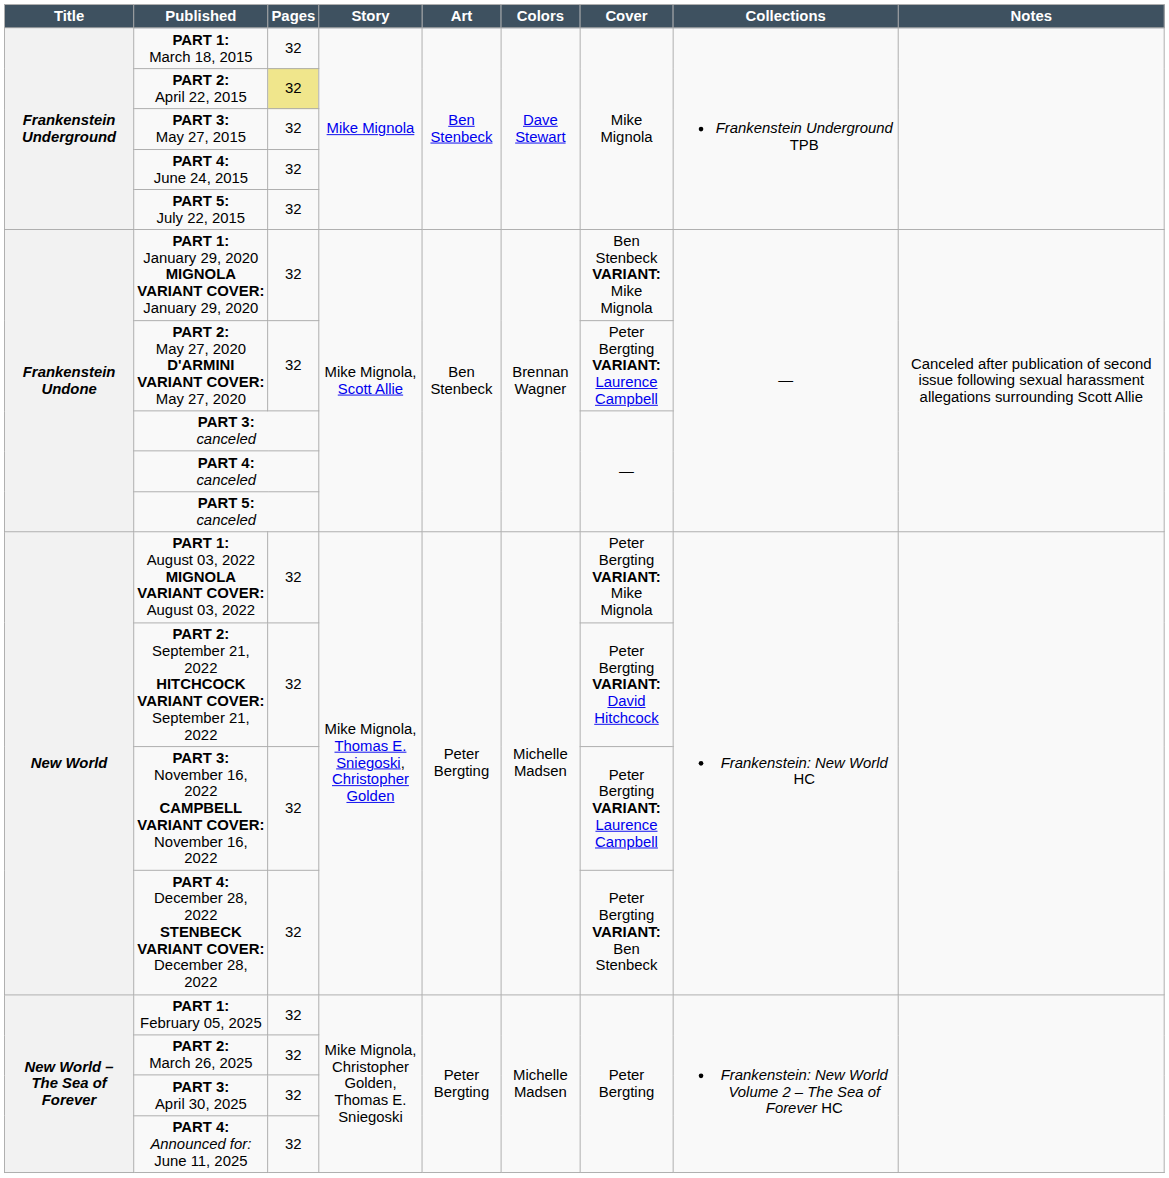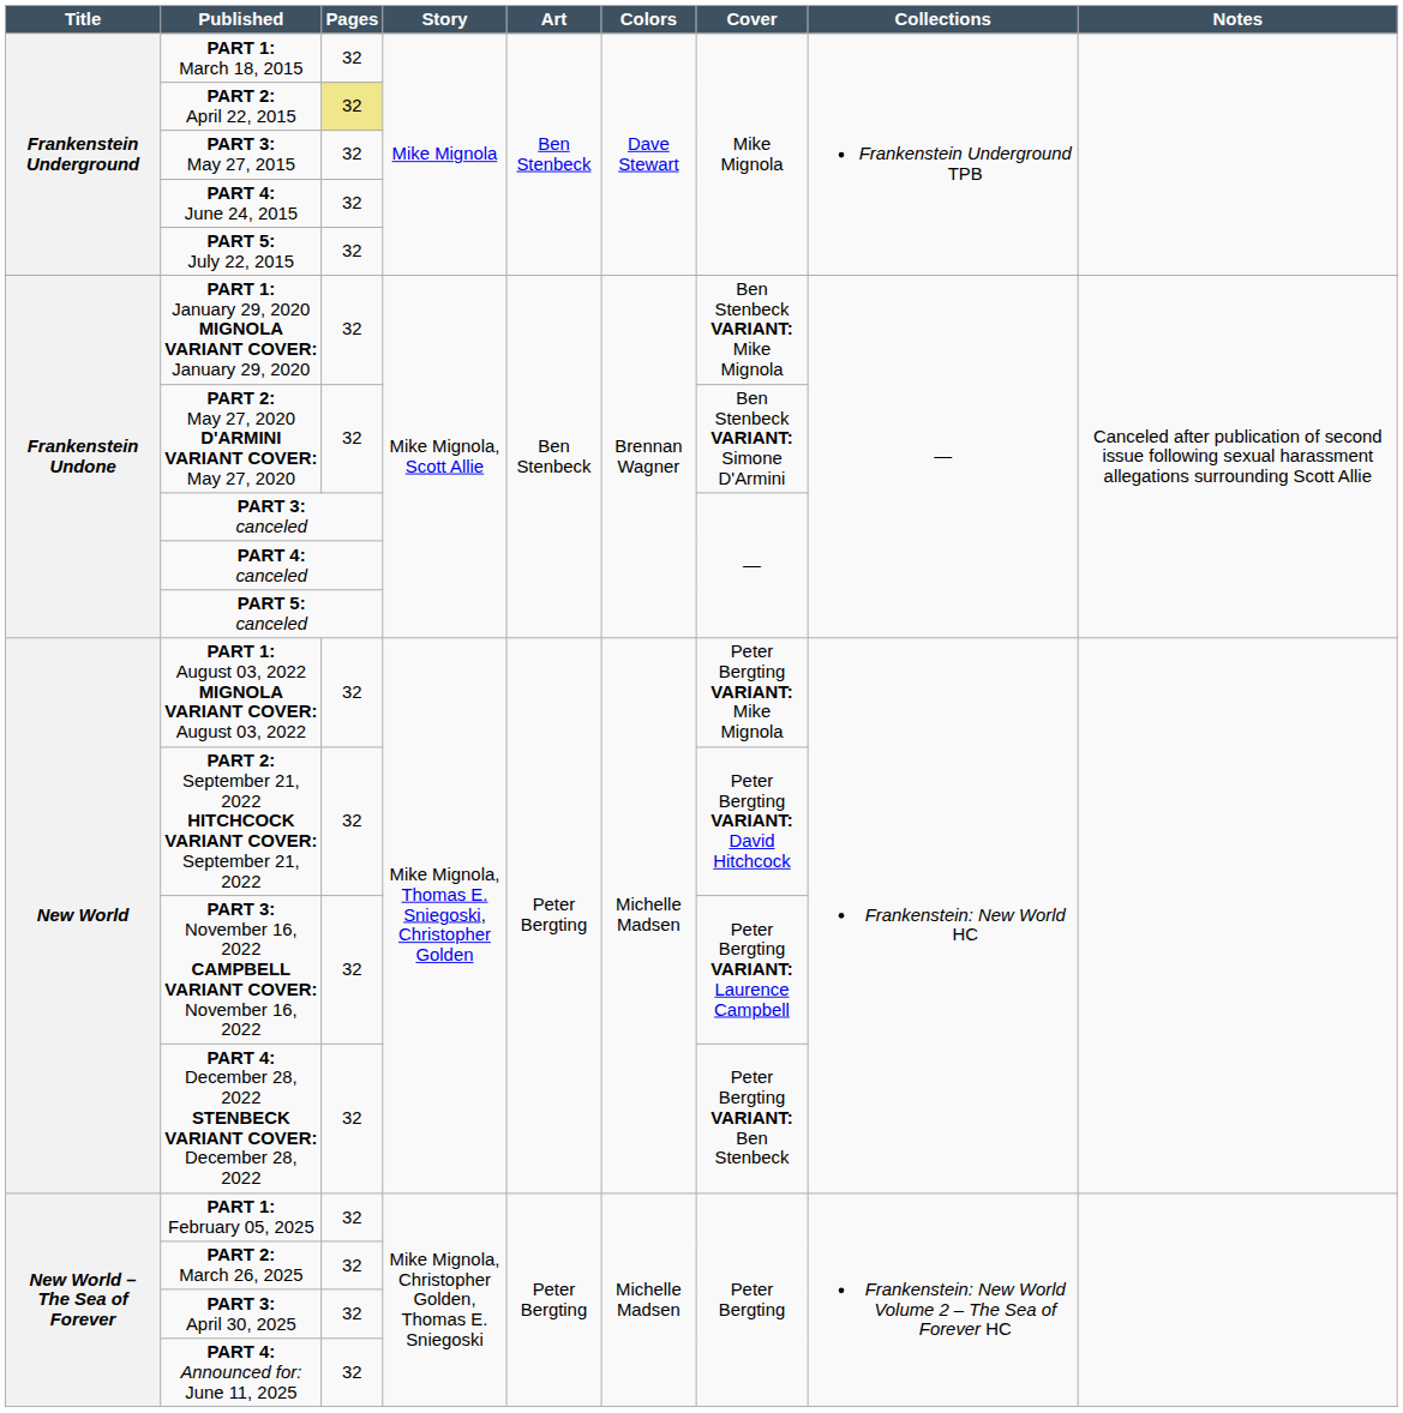PART 2: May 27, 2020 D'ARMINI VARIANT COVER: May 27, 2020 | Cover: Peter Bergting VARIANT: Laurence Campbell -> Ben Stenbeck VARIANT: Simone D'Armini
